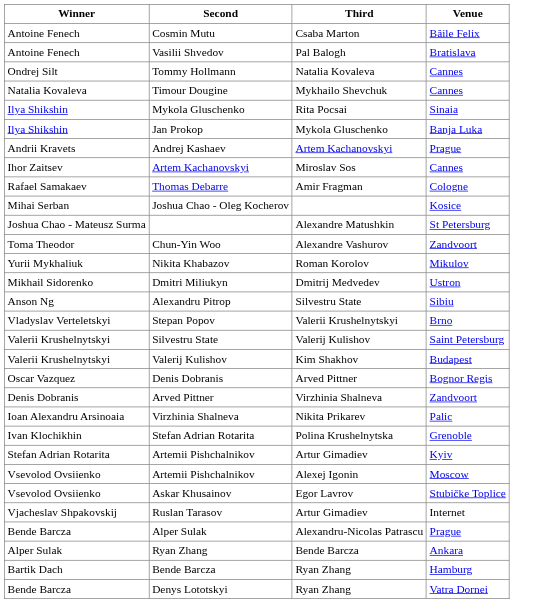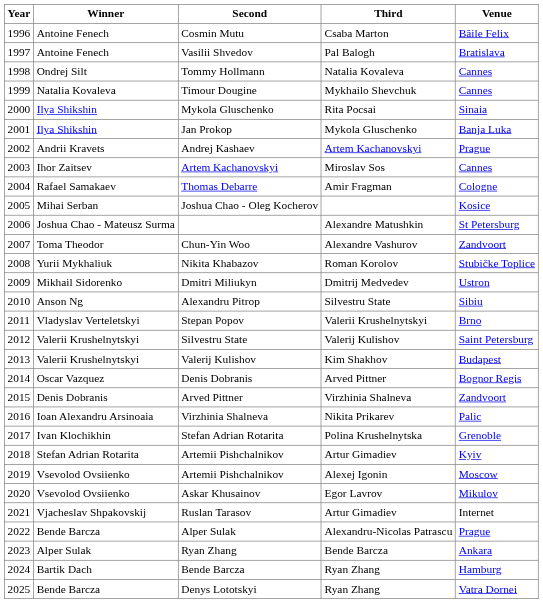+ column: Year | 1996 | 1997 | 1998 | 1999 | 2000 | 2001 | 2002 | 2003 | 2004 | 2005 | 2006 | 2007 | 2008 | 2009 | 2010 | 2011 | 2012 | 2013 | 2014 | 2015 | 2016 | 2017 | 2018 | 2019 | 2020 | 2021 | 2022 | 2023 | 2024 | 2025
Nikita Khabazov | Venue: Mikulov -> Stubičke Toplice
Askar Khusainov | Venue: Stubičke Toplice -> Mikulov
